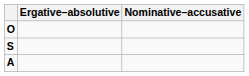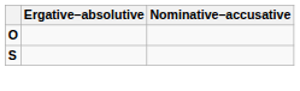- row: A
